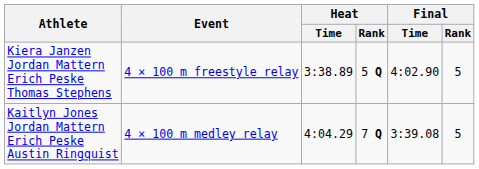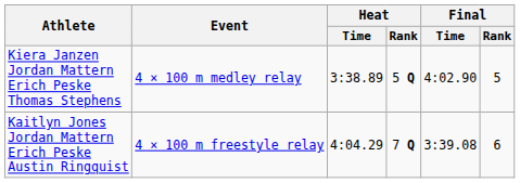Kiera Janzen Jordan Mattern Erich Peske Thomas Stephens | Event: 4 × 100 m freestyle relay -> 4 × 100 m medley relay
Kaitlyn Jones Jordan Mattern Erich Peske Austin Ringquist | Event: 4 × 100 m medley relay -> 4 × 100 m freestyle relay
Kaitlyn Jones Jordan Mattern Erich Peske Austin Ringquist | Final / Rank: 5 -> 6
